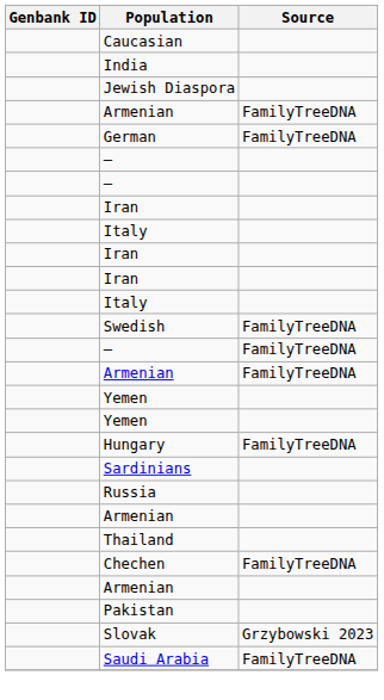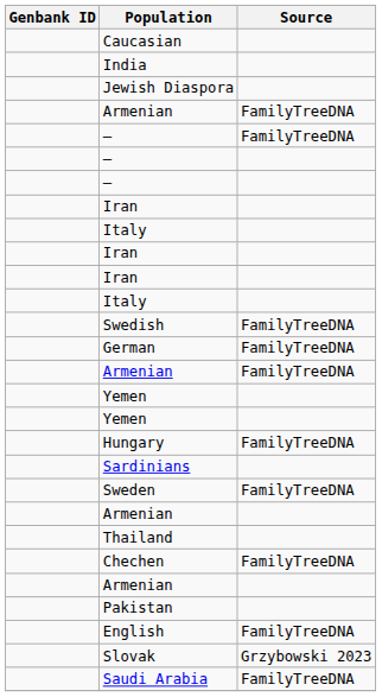rows swapped: – / FamilyTreeDNA <-> German
- row: Russia
+ row: Sweden | FamilyTreeDNA
+ row: English | FamilyTreeDNA
